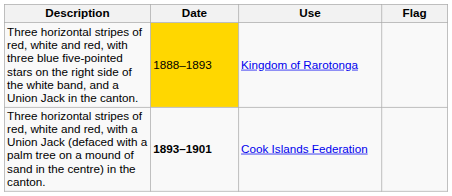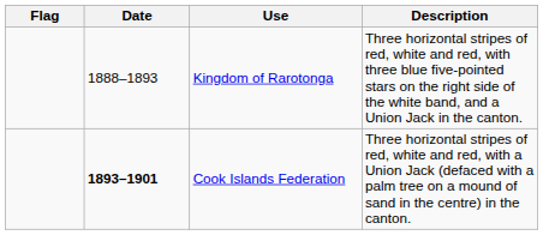columns swapped: Flag <-> Description
Kingdom of Rarotonga | Date: gold background -> no background
